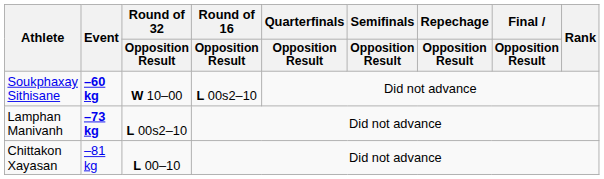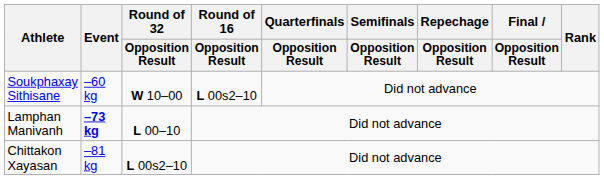Soukphaxay Sithisane | Event: bold -> normal
Lamphan Manivanh | Round of 32 / Opposition Result: L 00s2–10 -> L 00–10
Chittakon Xayasan | Round of 32 / Opposition Result: L 00–10 -> L 00s2–10
